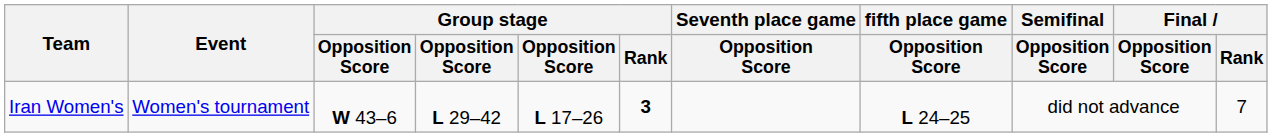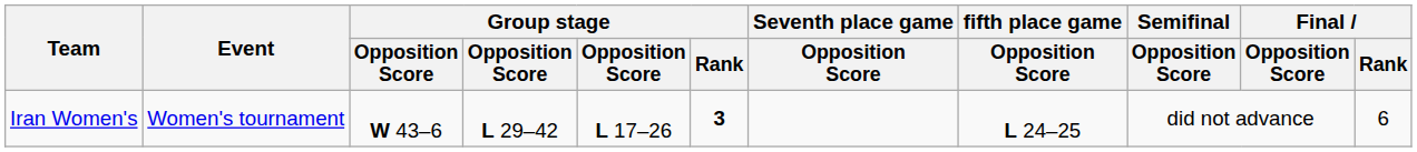Iran Women's | Final / Rank: 7 -> 6
